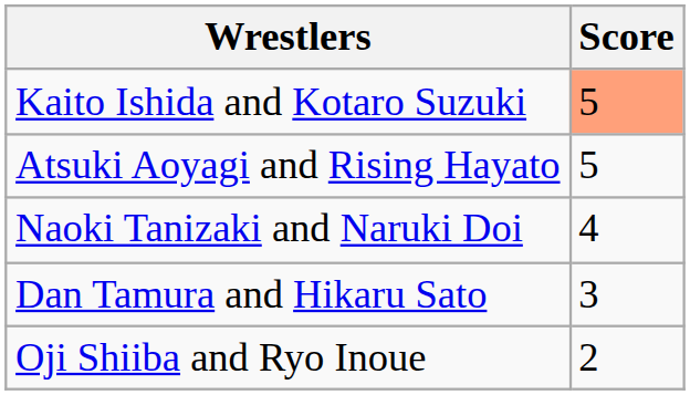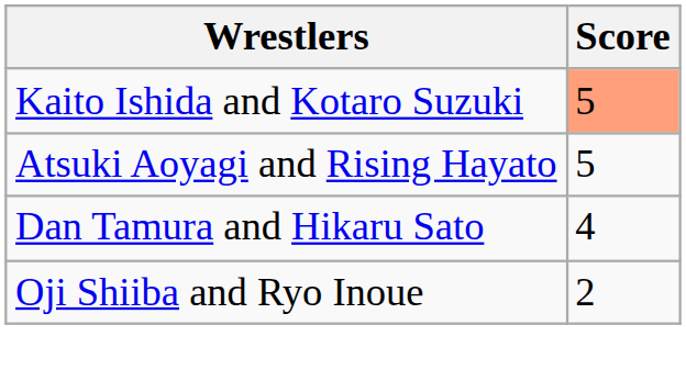- row: Naoki Tanizaki and Naruki Doi | 4
Dan Tamura and Hikaru Sato | Score: 3 -> 4
